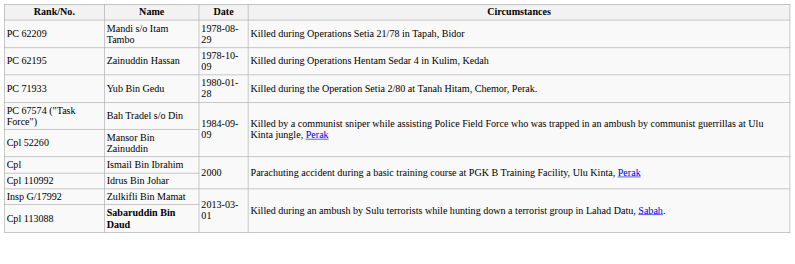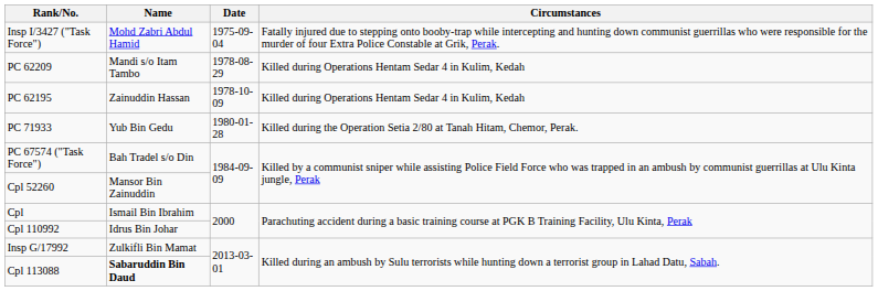+ row: Insp I/3427 ("Task Force") | Mohd Zabri Abdul Hamid | 1975-09-04 | Fatally injured due to stepping onto booby-trap while intercepting and hunting down communist guerrillas who were responsible for the murder of four Extra Police Constable at Grik, Perak.
PC 62209 | Circumstances: Killed during Operations Setia 21/78 in Tapah, Bidor -> Killed during Operations Hentam Sedar 4 in Kulim, Kedah
